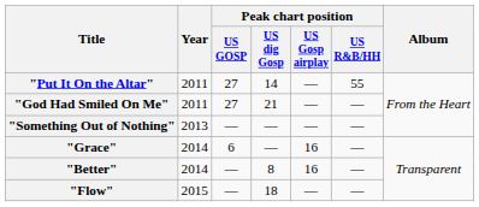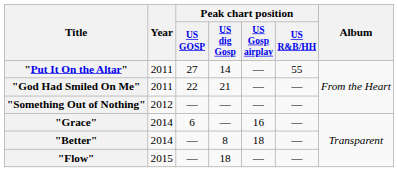"God Had Smiled On Me" | Peak chart position / US GOSP: 27 -> 22
"Something Out of Nothing" | Year: 2013 -> 2012
"Better" | Peak chart position / US Gosp airplay: 16 -> 18
